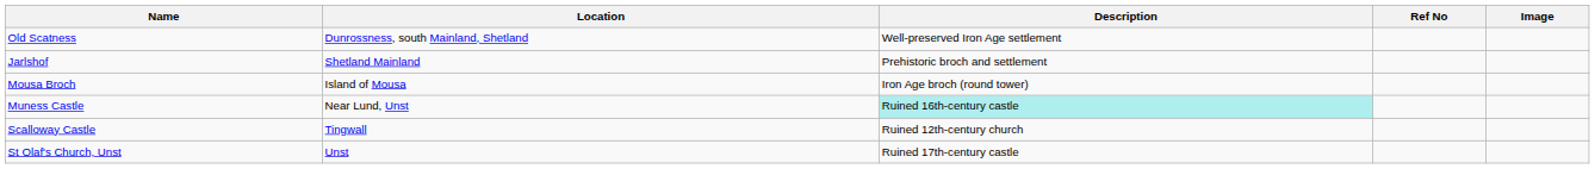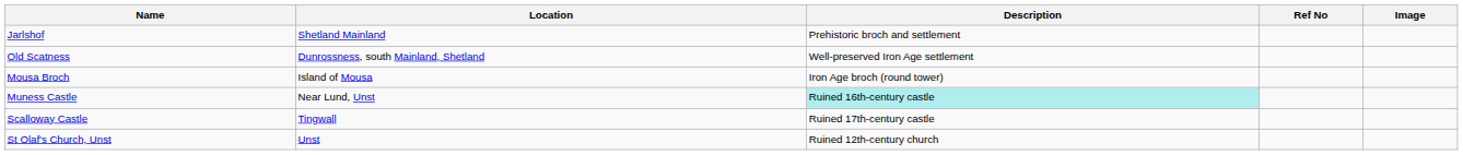rows swapped: Old Scatness <-> Jarlshof
Scalloway Castle | Description: Ruined 12th-century church -> Ruined 17th-century castle
St Olaf's Church, Unst | Description: Ruined 17th-century castle -> Ruined 12th-century church
